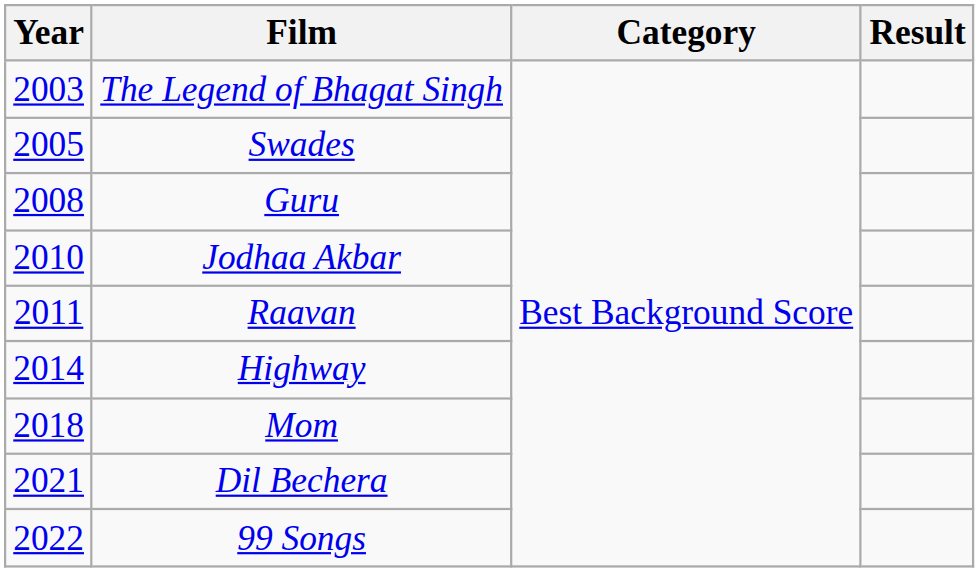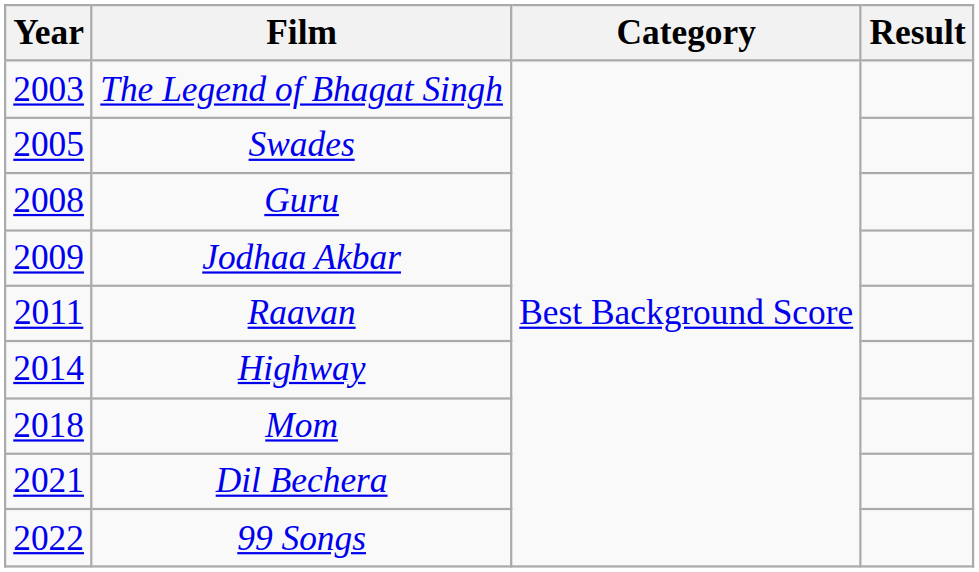Jodhaa Akbar | Year: 2010 -> 2009
